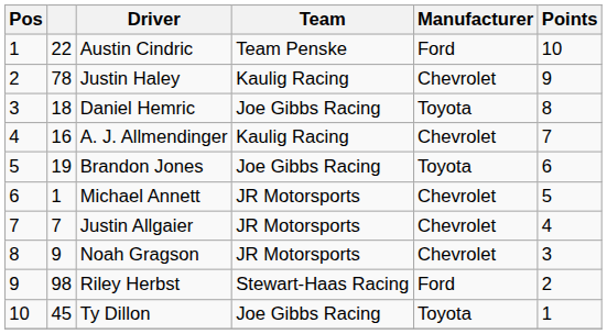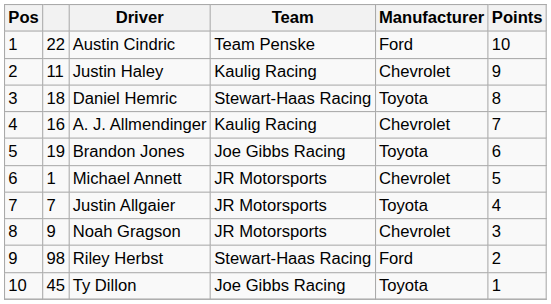Justin Haley | column 2: 78 -> 11
Daniel Hemric | Team: Joe Gibbs Racing -> Stewart-Haas Racing
Justin Allgaier | Manufacturer: Chevrolet -> Toyota
